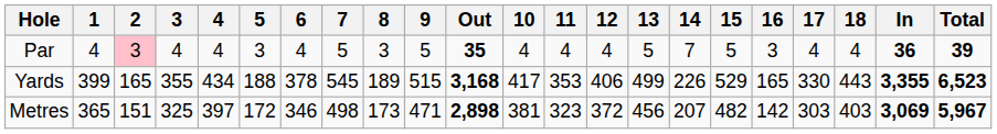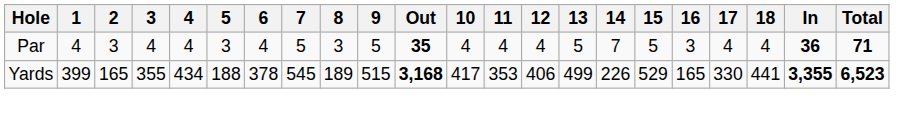Par | 2: pink background -> no background
Par | Total: 39 -> 71
Yards | 18: 443 -> 441
- row: Metres | 365 | 151 | 325 | 397 | 172 | 346 | 498 | 173 | 471 | 2,898 | 381 | 323 | 372 | 456 | 207 | 482 | 142 | 303 | 403 | 3,069 | 5,967
